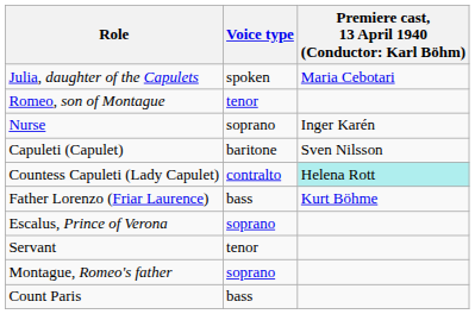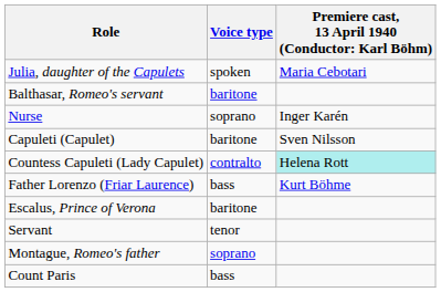- row: Romeo, son of Montague | tenor
+ row: Balthasar, Romeo's servant | baritone
Escalus, Prince of Verona | Voice type: soprano -> baritone
